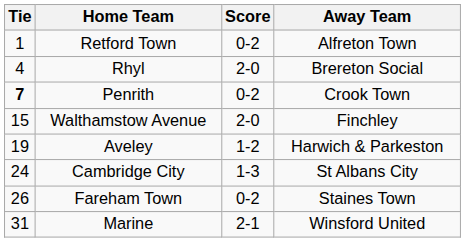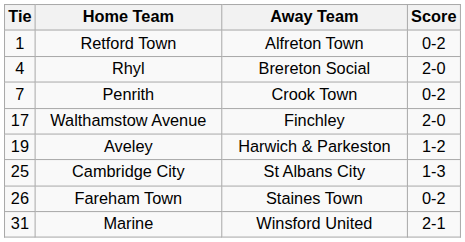columns swapped: Score <-> Away Team
Penrith | Tie: bold -> normal
Walthamstow Avenue | Tie: 15 -> 17
Cambridge City | Tie: 24 -> 25
